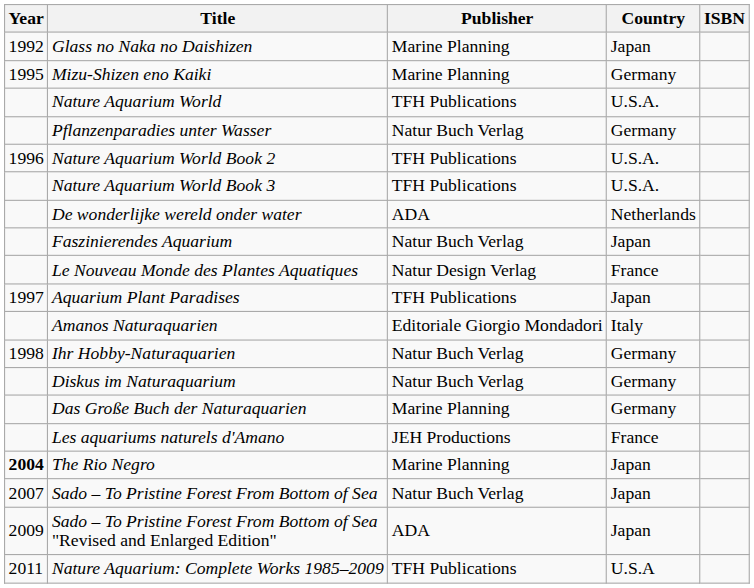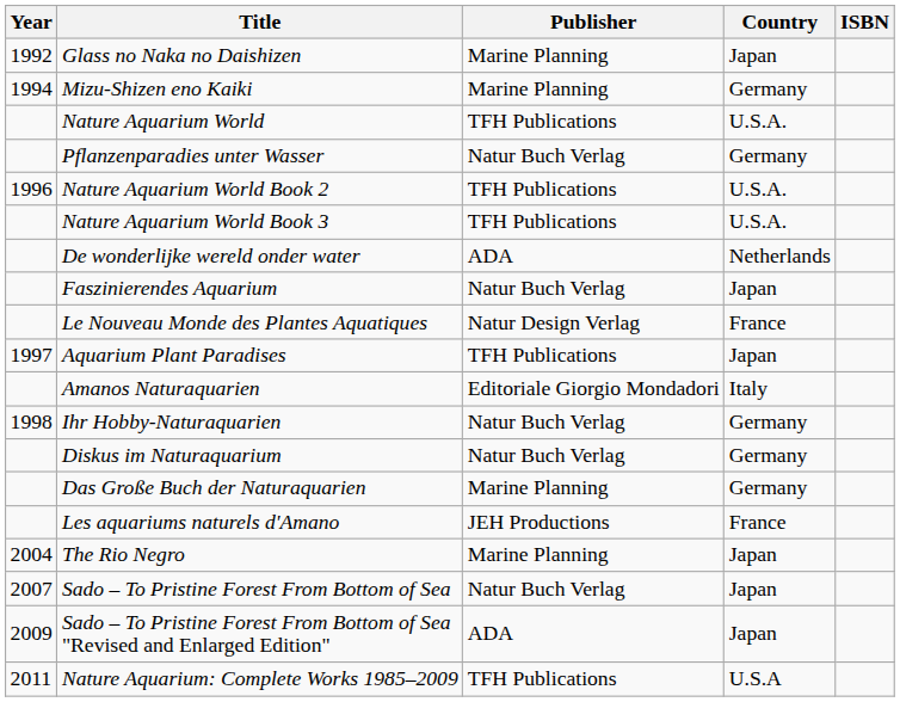Mizu-Shizen eno Kaiki | Year: 1995 -> 1994
The Rio Negro | Year: bold -> normal
